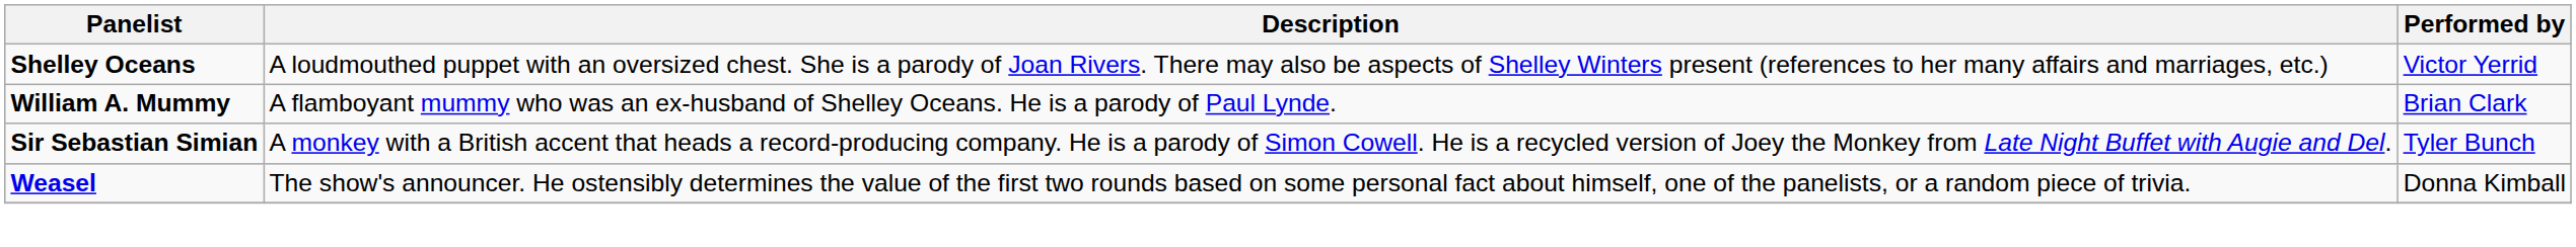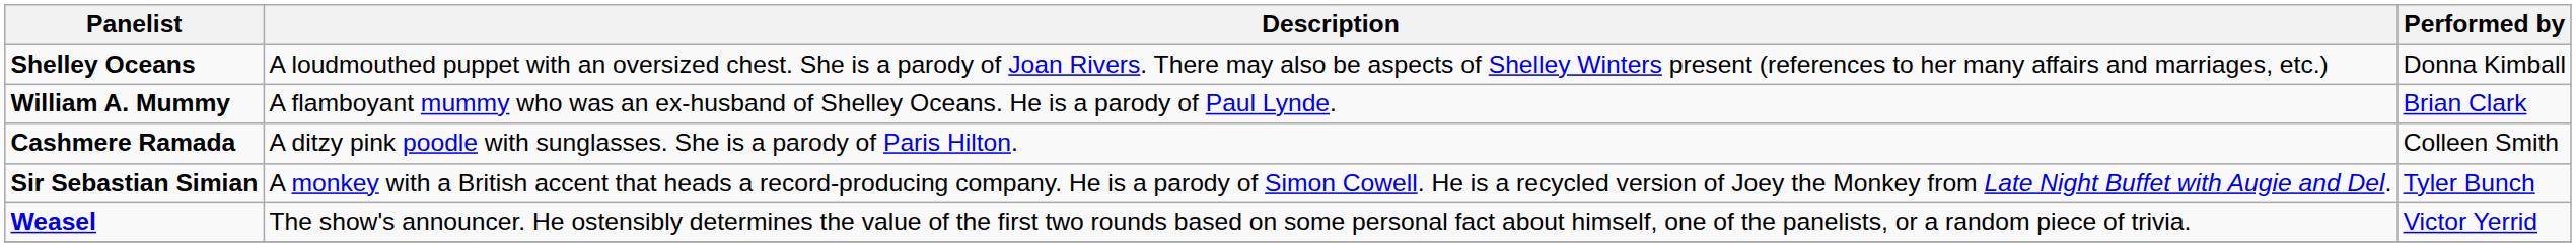Shelley Oceans | Performed by: Victor Yerrid -> Donna Kimball
+ row: Cashmere Ramada | A ditzy pink poodle with sunglasses. She is a parody of Paris Hilton. | Colleen Smith
Weasel | Performed by: Donna Kimball -> Victor Yerrid
